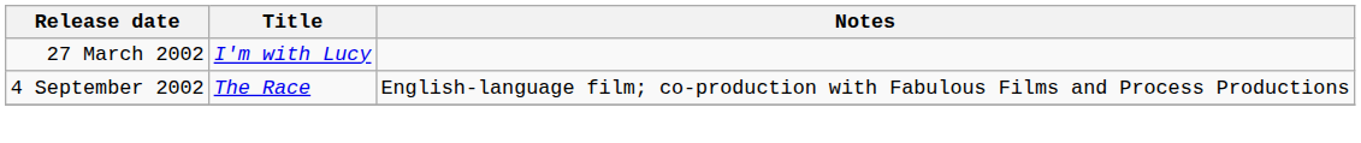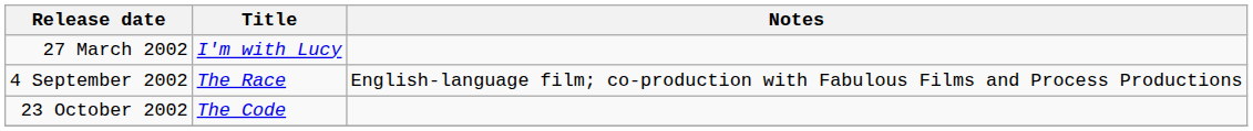+ row: 23 October 2002 | The Code
